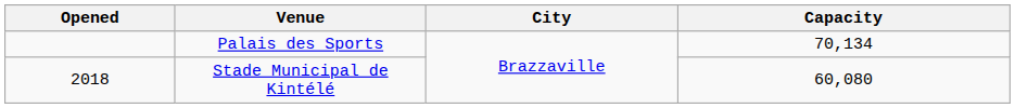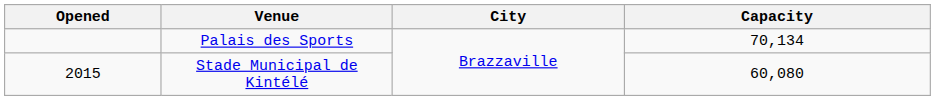Stade Municipal de Kintélé | Opened: 2018 -> 2015
